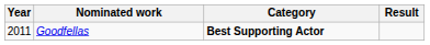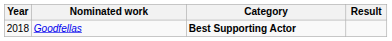Goodfellas | Year: 2011 -> 2018
